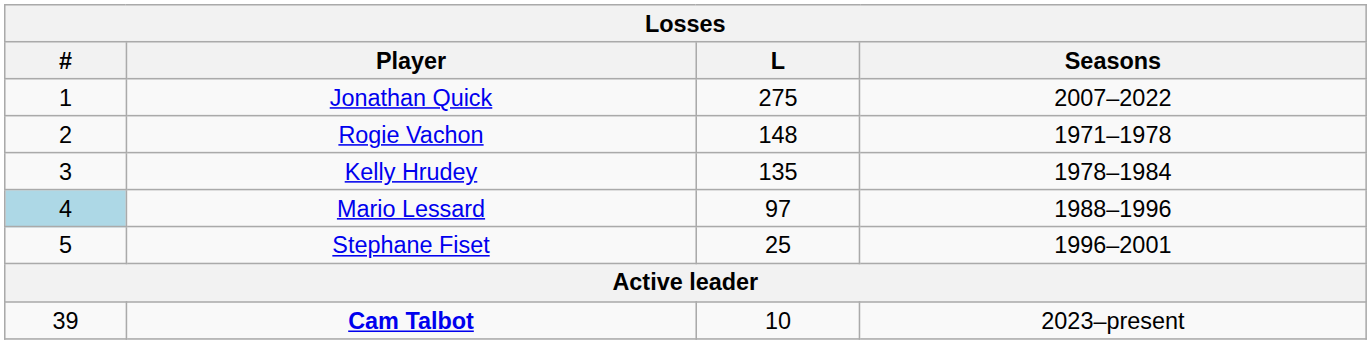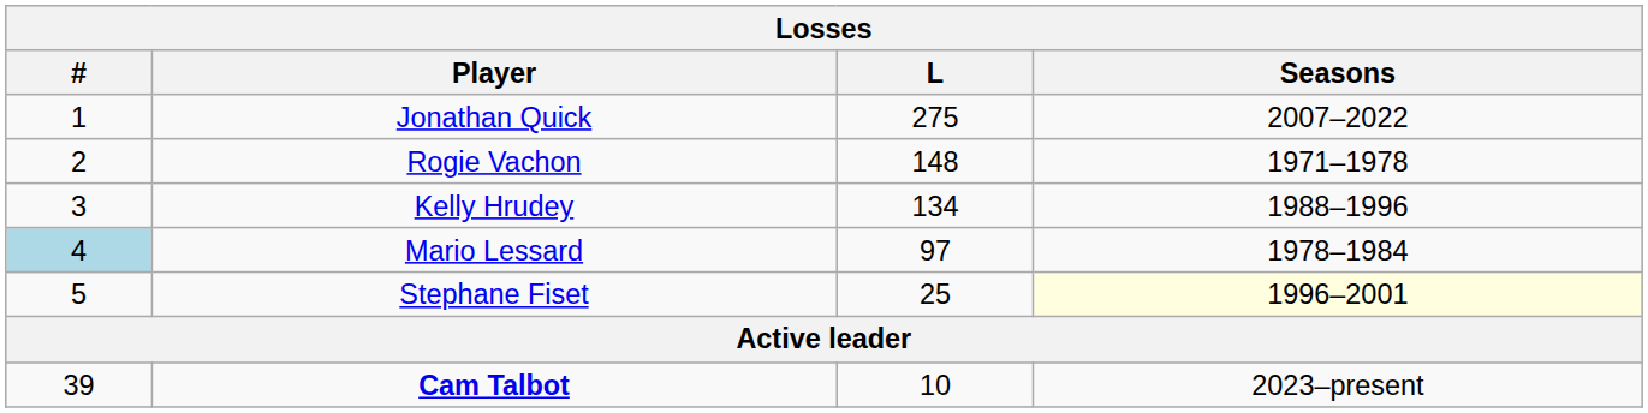Kelly Hrudey | L: 135 -> 134
Kelly Hrudey | Seasons: 1978–1984 -> 1988–1996
Mario Lessard | Seasons: 1988–1996 -> 1978–1984
Stephane Fiset | Seasons: no background -> lightyellow background
